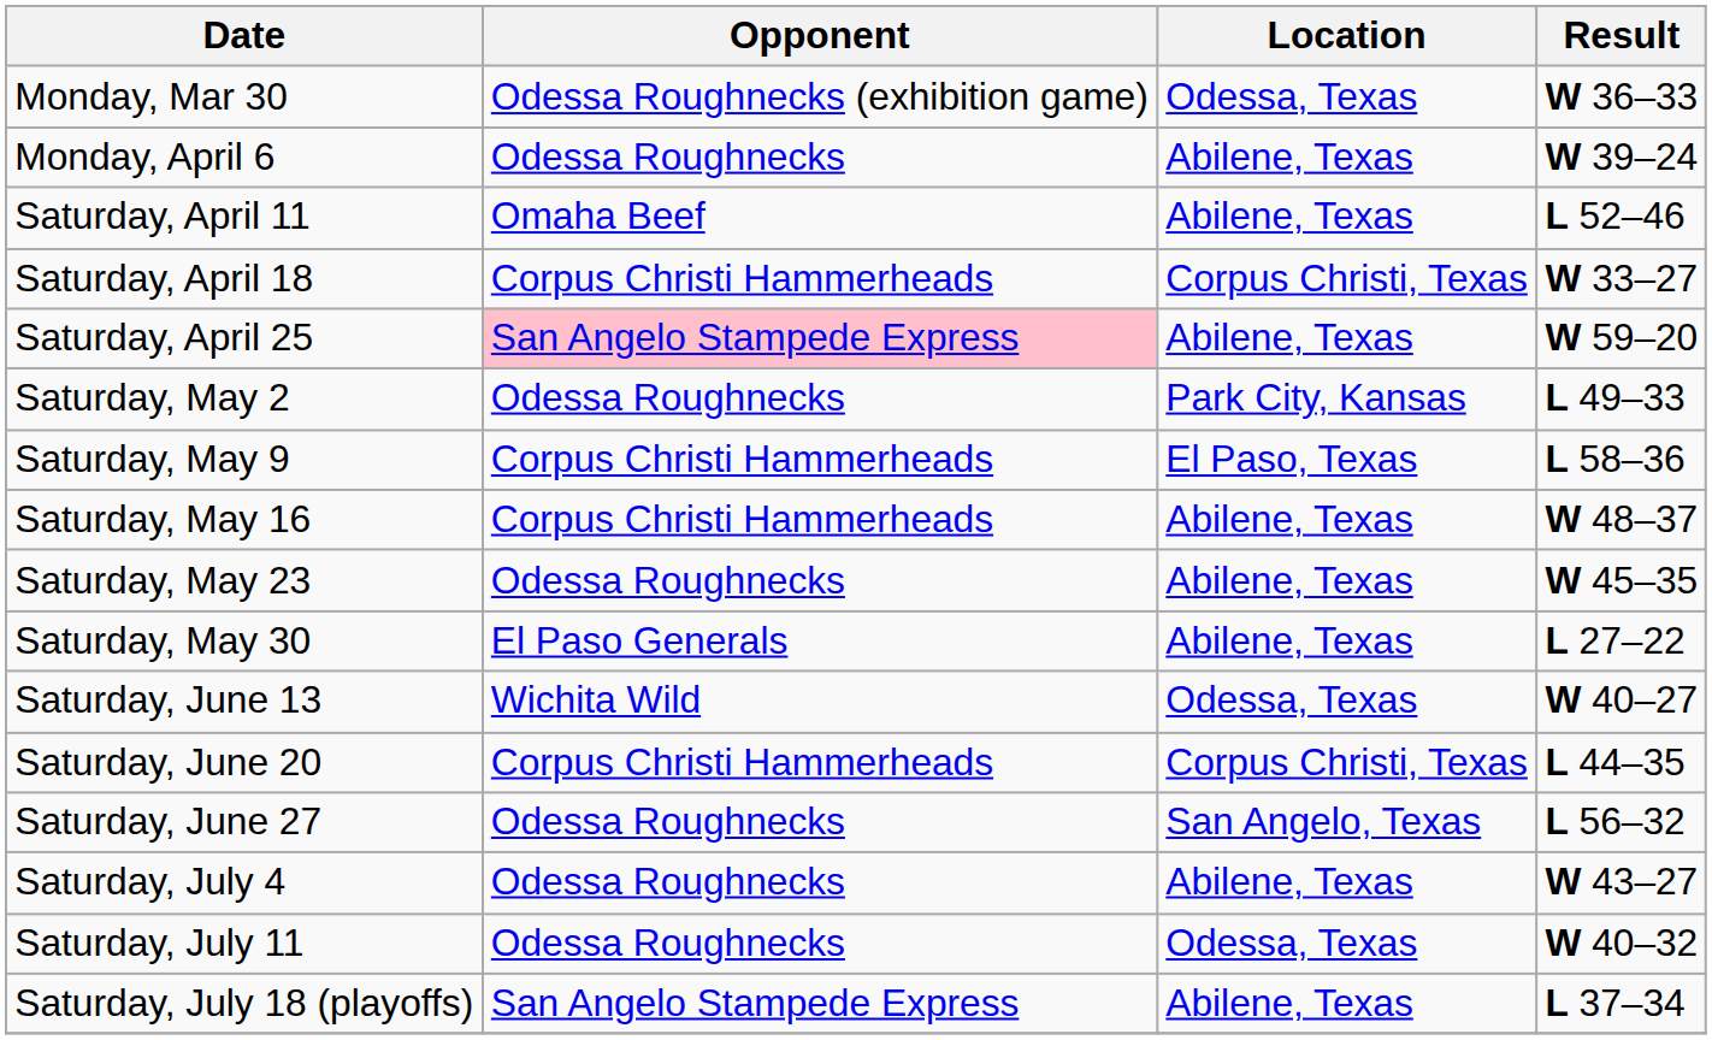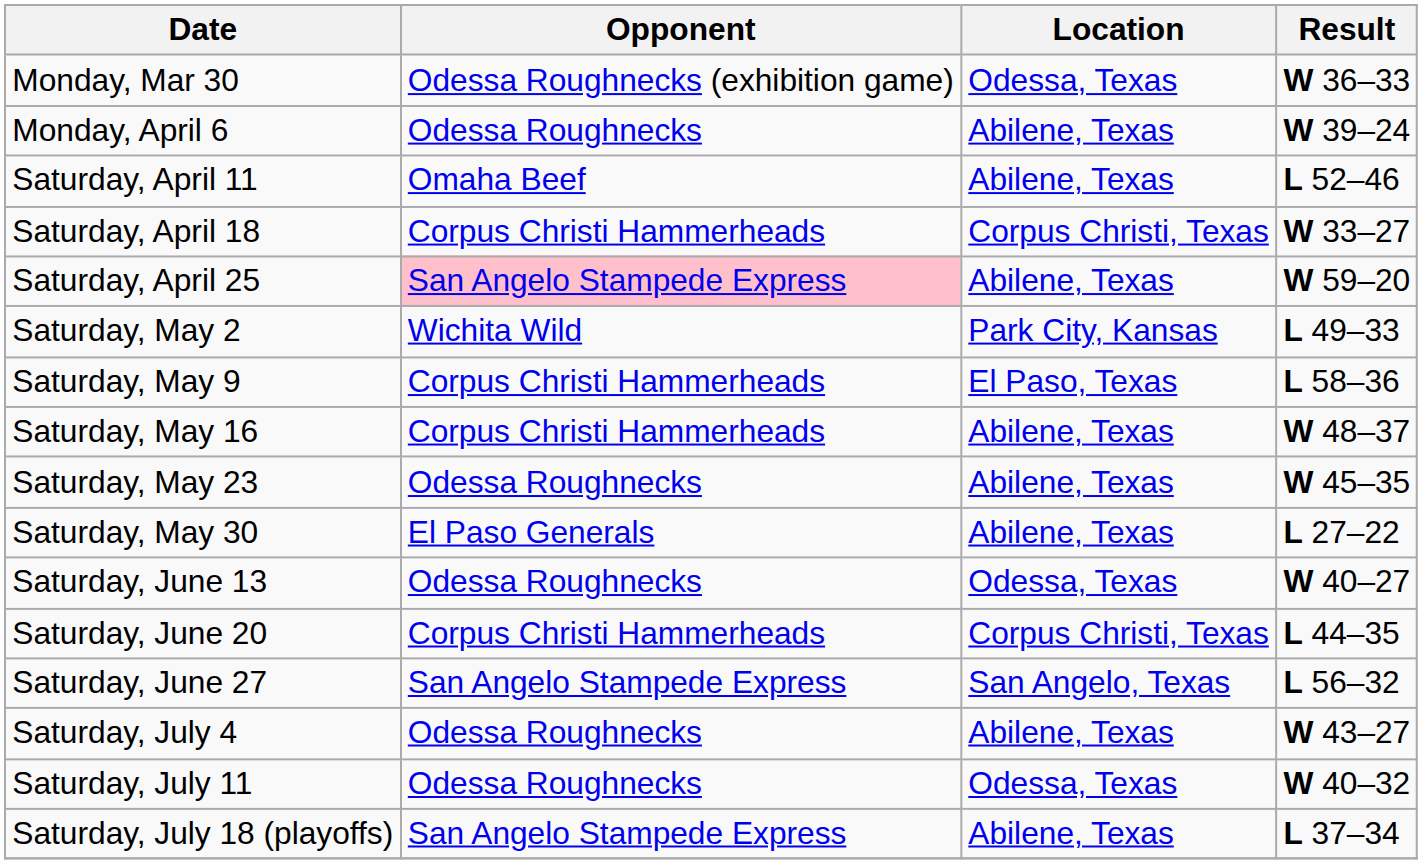Saturday, May 2 | Opponent: Odessa Roughnecks -> Wichita Wild
Saturday, June 13 | Opponent: Wichita Wild -> Odessa Roughnecks
Saturday, June 27 | Opponent: Odessa Roughnecks -> San Angelo Stampede Express
